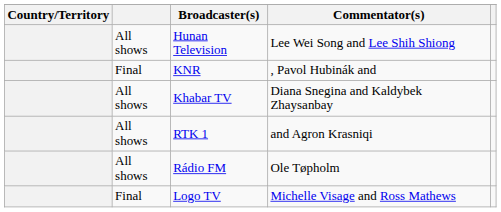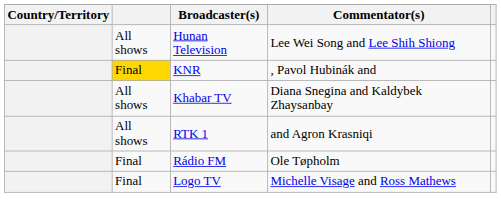KNR | column 2: no background -> gold background
Rádio FM | column 2: All shows -> Final
